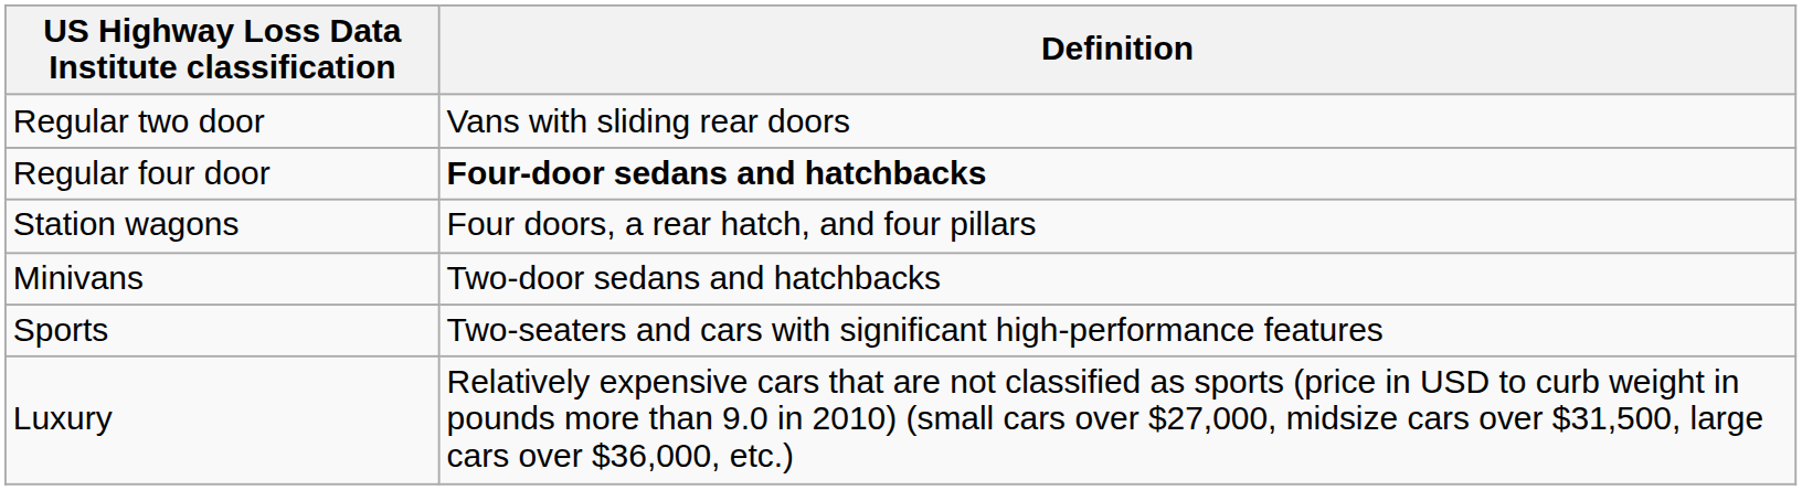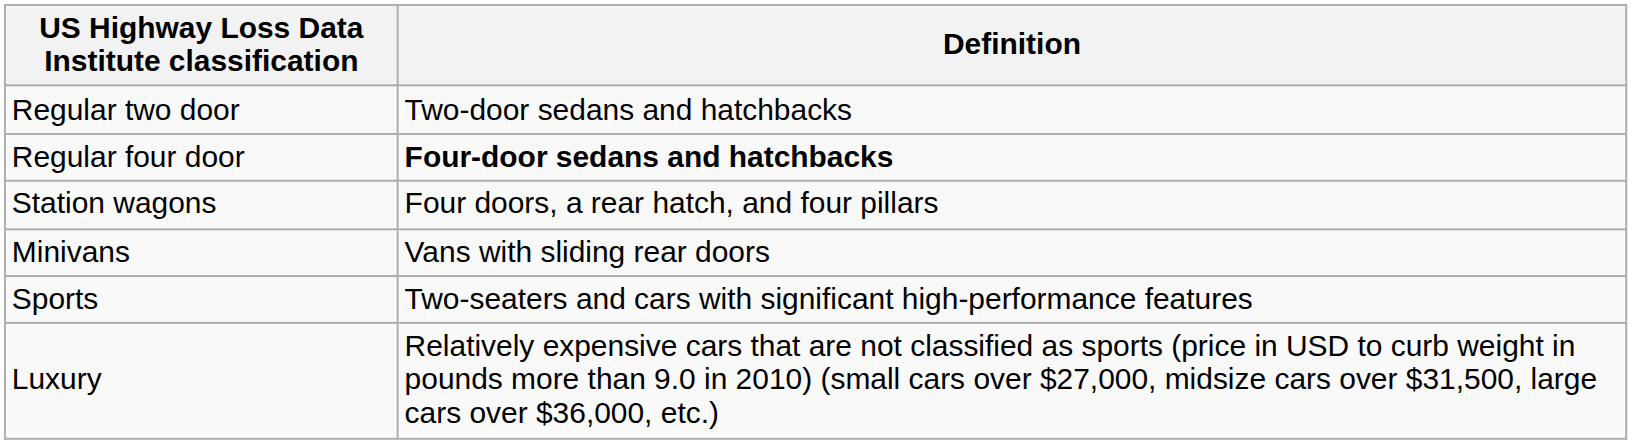Regular two door | Definition: Vans with sliding rear doors -> Two-door sedans and hatchbacks
Minivans | Definition: Two-door sedans and hatchbacks -> Vans with sliding rear doors
